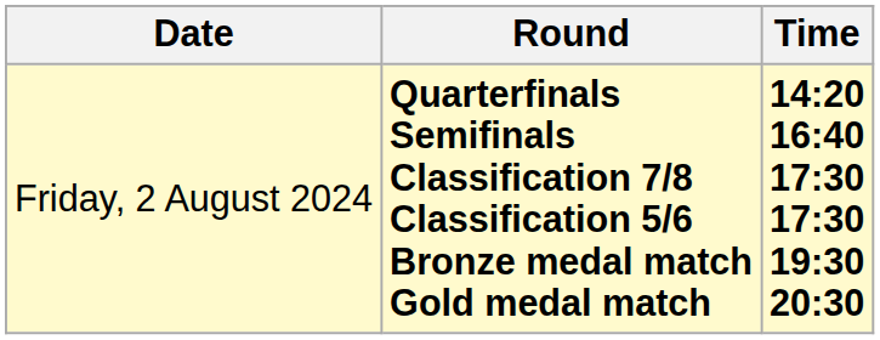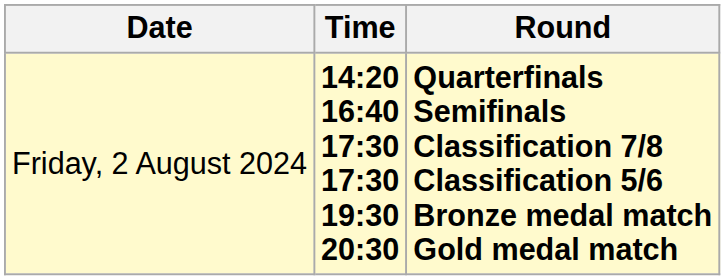columns swapped: Time <-> Round
